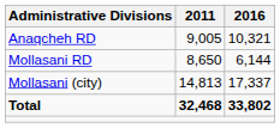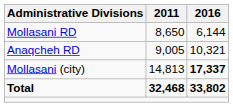rows swapped: Anaqcheh RD <-> Mollasani RD
Mollasani (city) | 2016: normal -> bold
